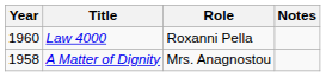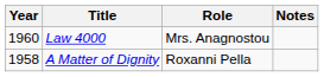Law 4000 | Role: Roxanni Pella -> Mrs. Anagnostou
A Matter of Dignity | Role: Mrs. Anagnostou -> Roxanni Pella
